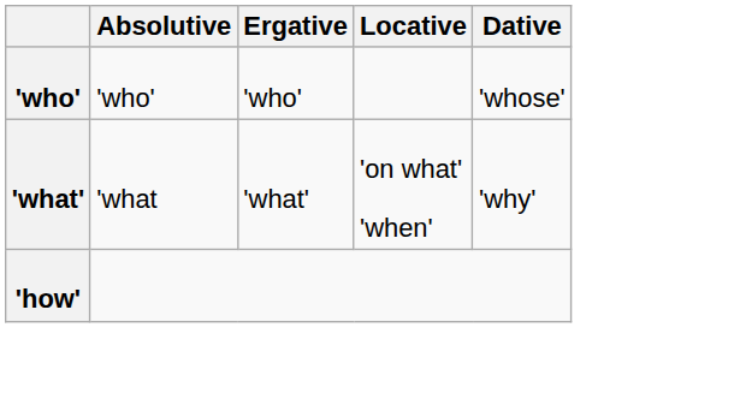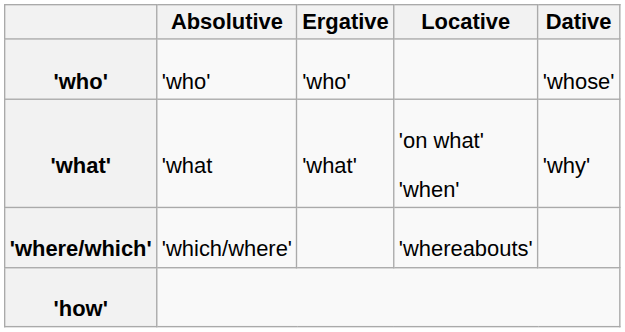+ row: 'where/which' | 'which/where' | 'whereabouts'
